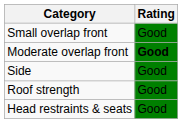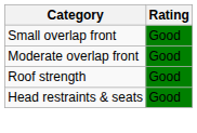Moderate overlap front | Rating: bold -> normal
- row: Side | Good
